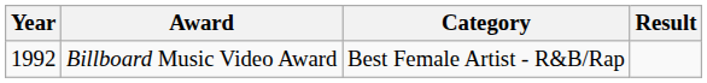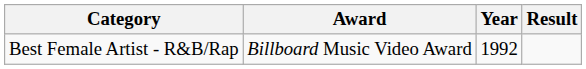columns swapped: Year <-> Category
